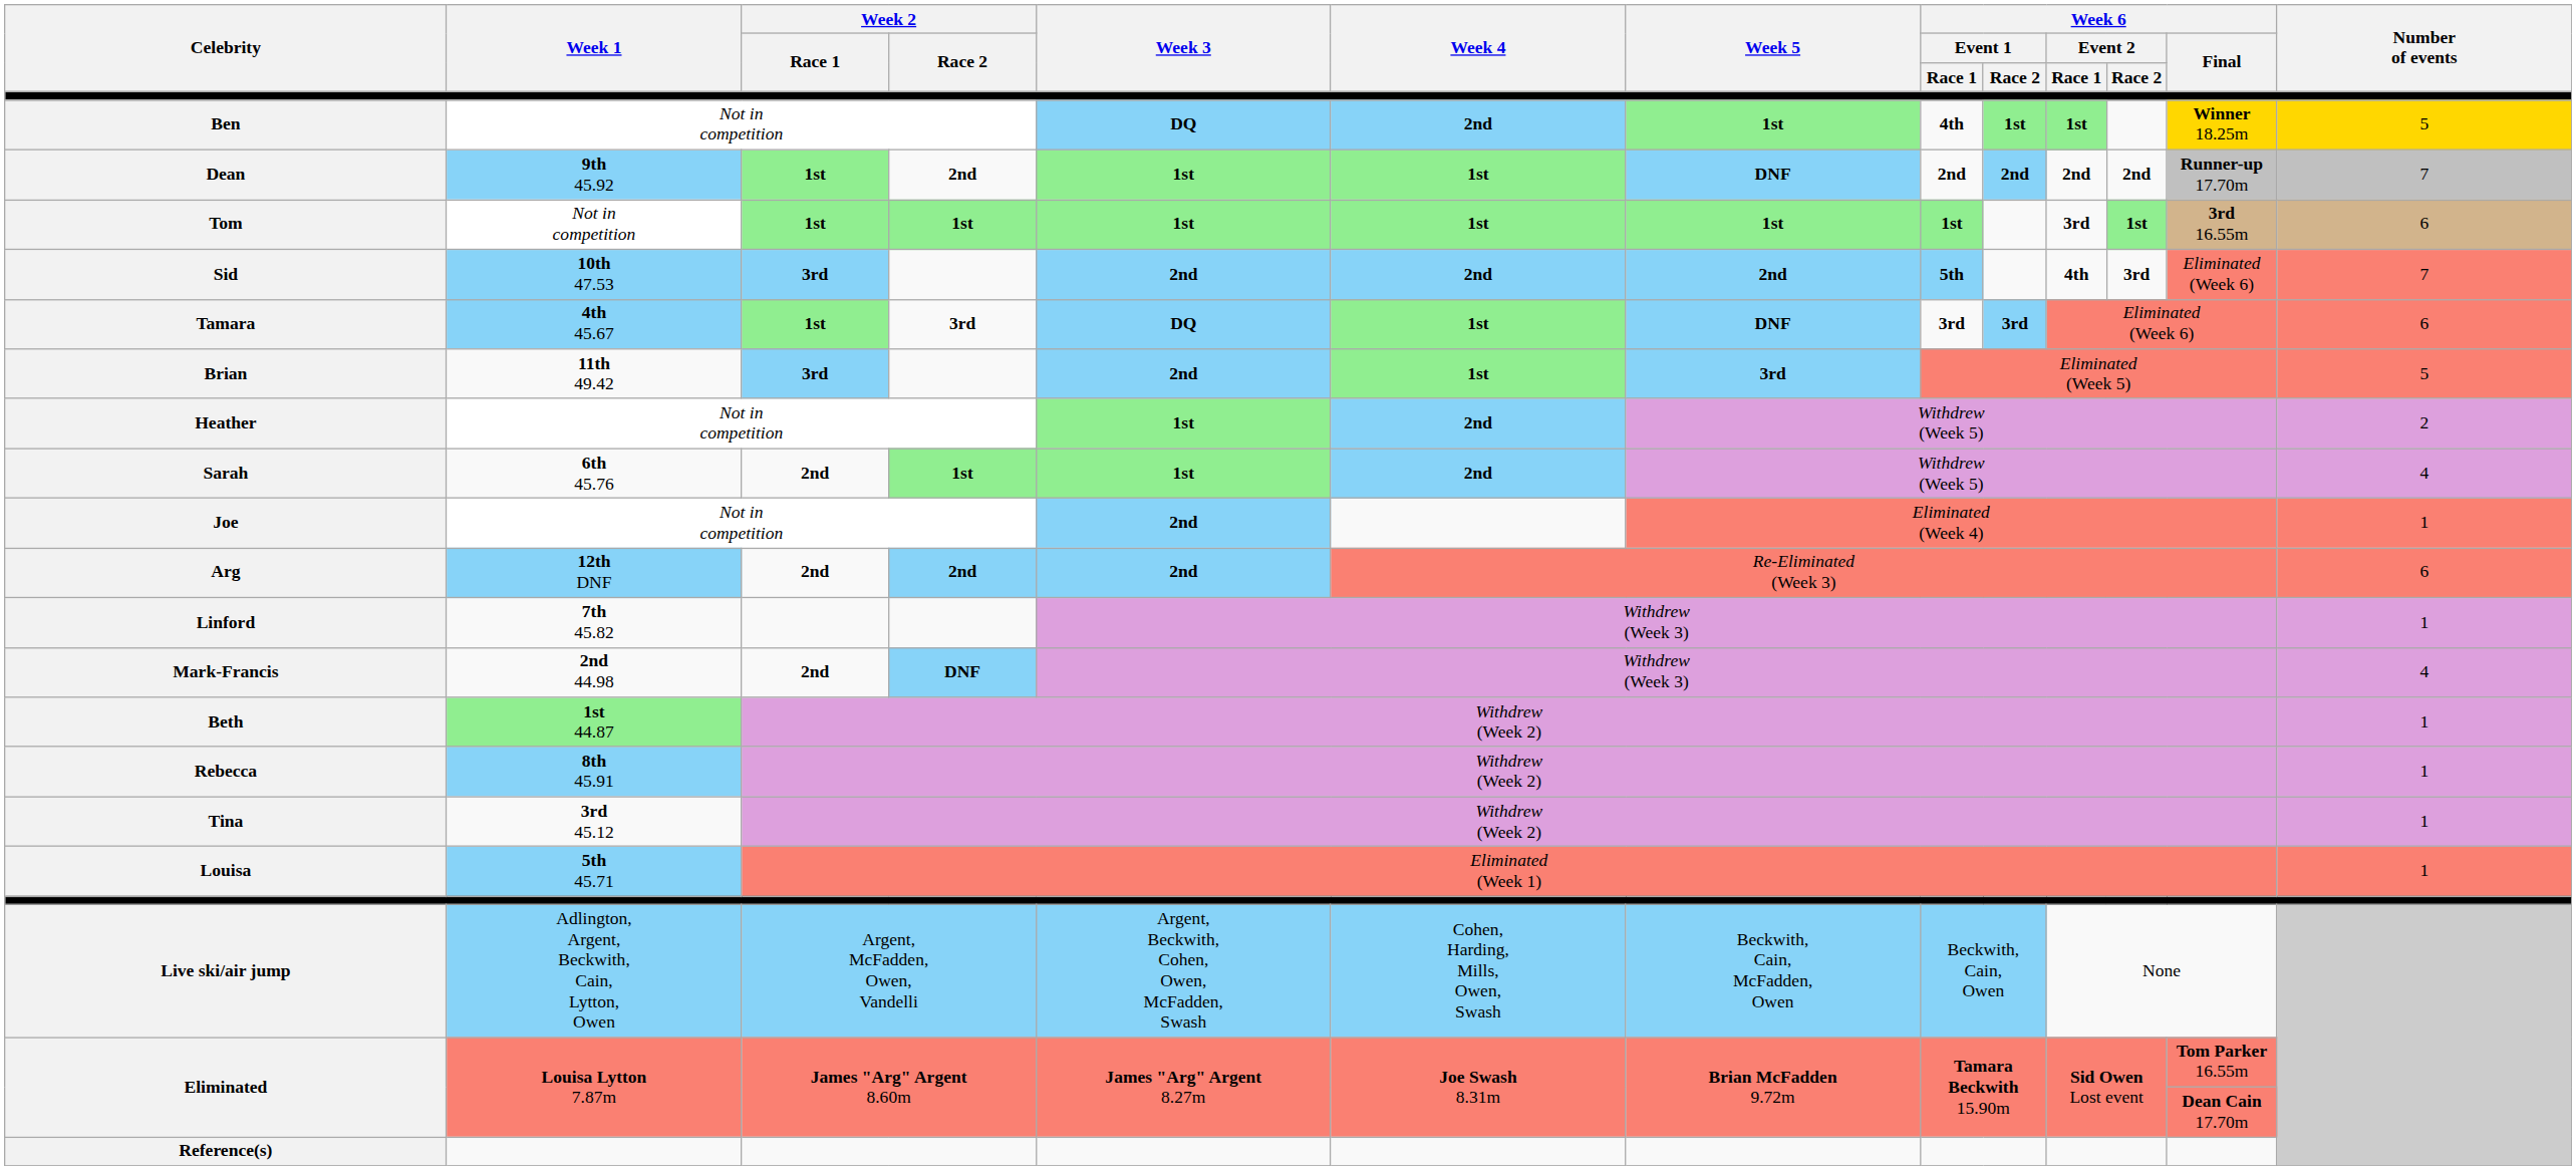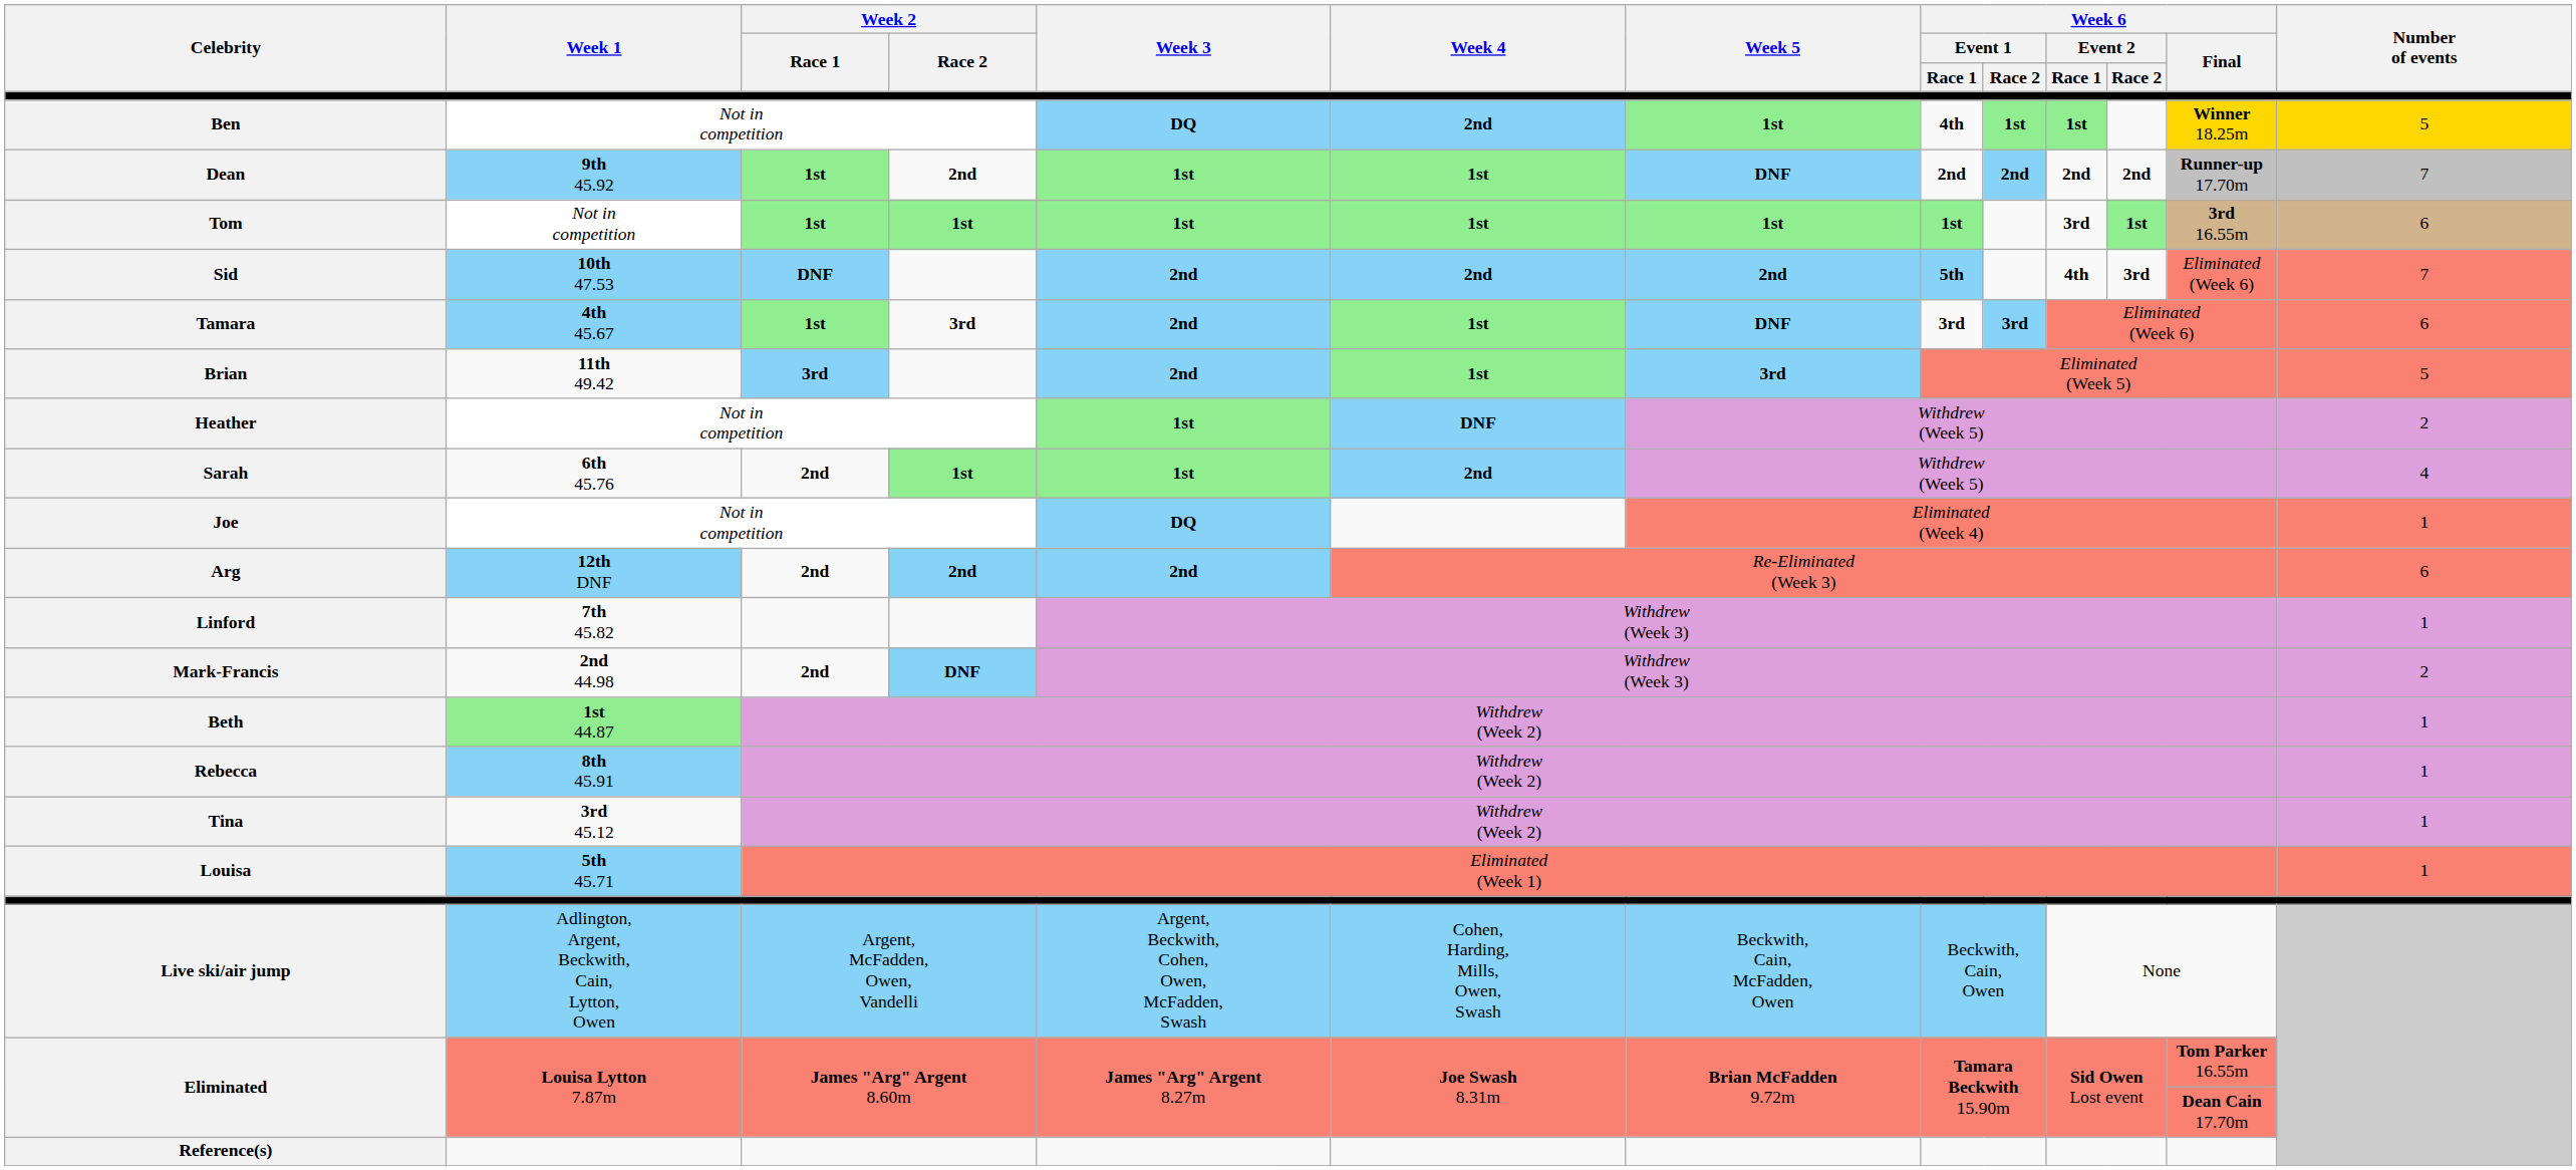Sid | Week 2 / Race 1: 3rd -> DNF
Tamara | Week 3: DQ -> 2nd
Heather | Week 4: 2nd -> DNF
Joe | Week 3: 2nd -> DQ
Mark-Francis | Number of events: 4 -> 2
